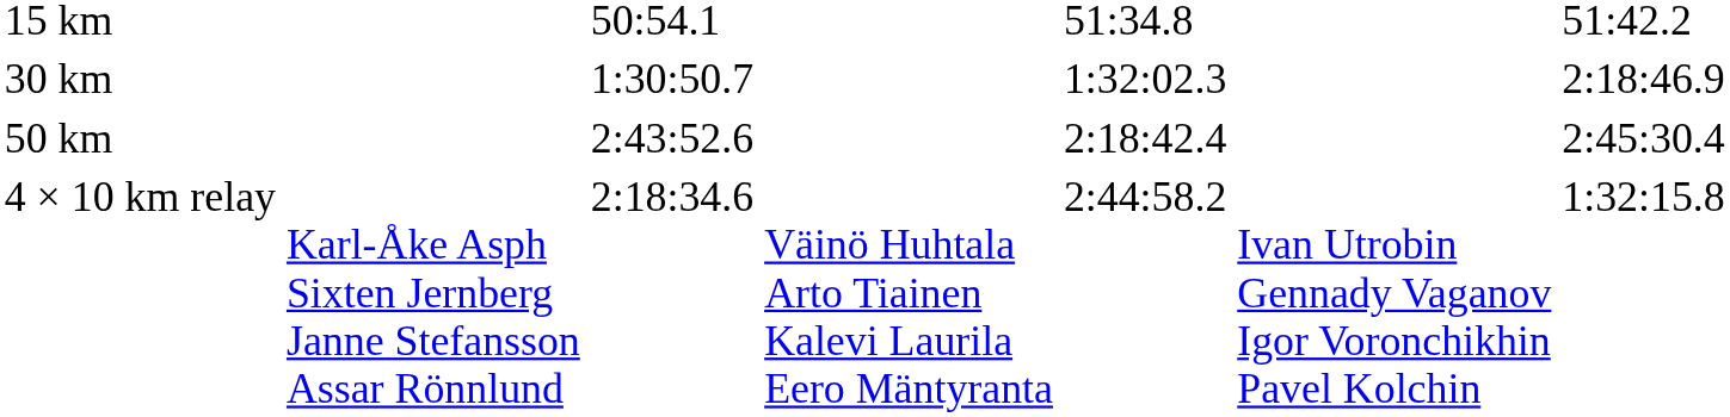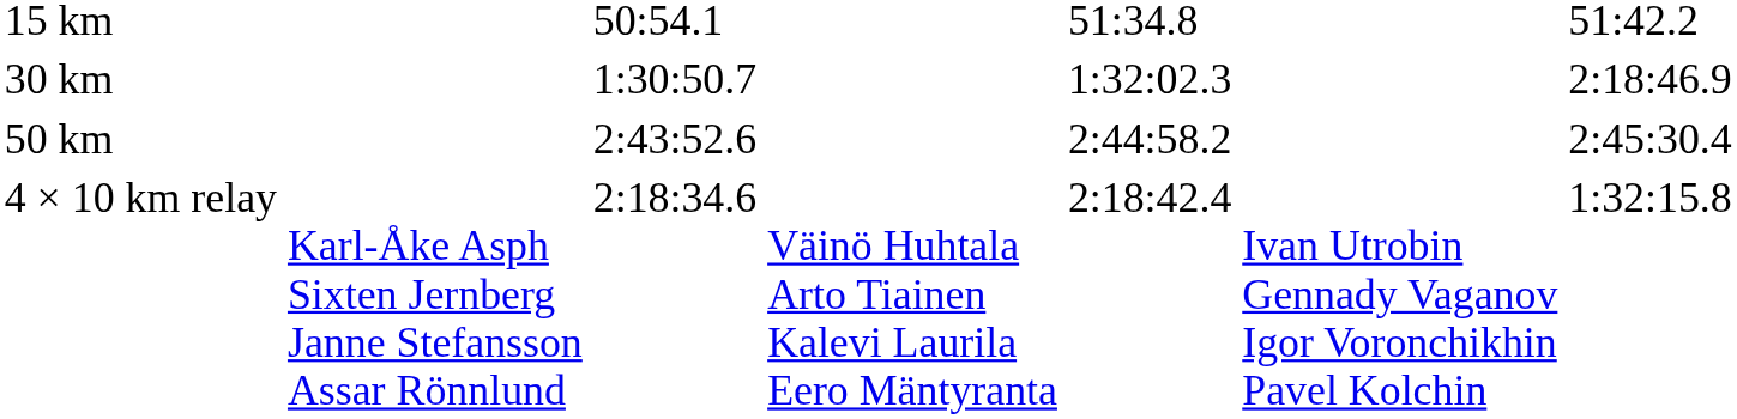50 km | column 5: 2:18:42.4 -> 2:44:58.2
4 × 10 km relay | column 5: 2:44:58.2 -> 2:18:42.4
